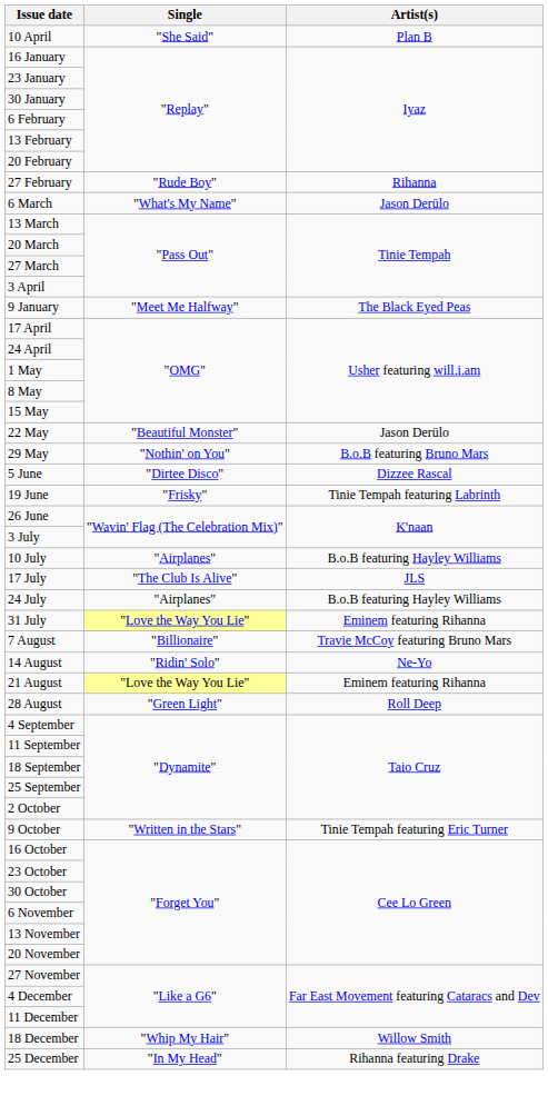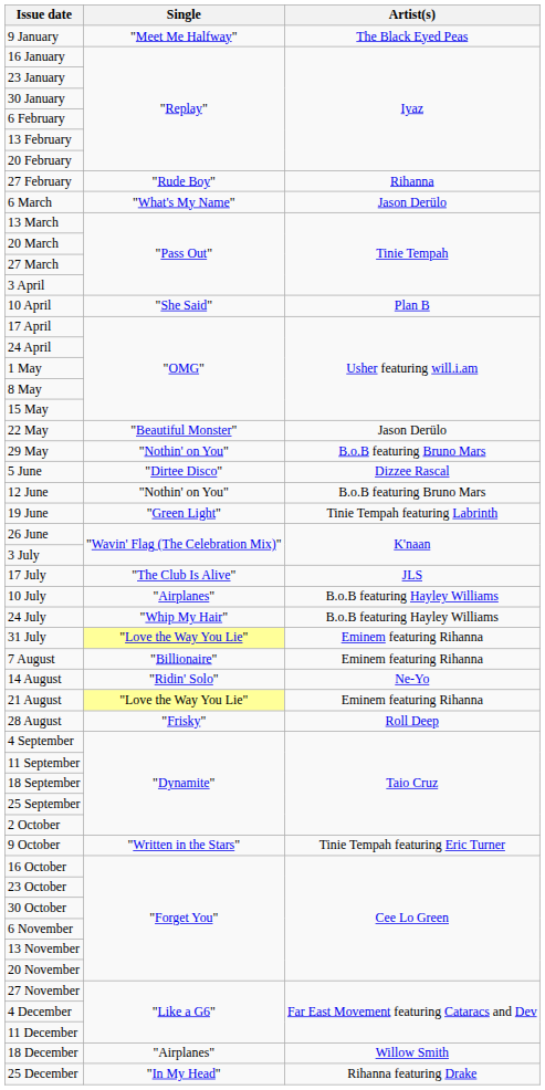rows swapped: 9 January <-> 10 April
+ row: 12 June | "Nothin' on You" | B.o.B featuring Bruno Mars
19 June | Single: "Frisky" -> "Green Light"
rows swapped: 10 July <-> 17 July
24 July | Single: "Airplanes" -> "Whip My Hair"
7 August | Artist(s): Travie McCoy featuring Bruno Mars -> Eminem featuring Rihanna
28 August | Single: "Green Light" -> "Frisky"
18 December | Single: "Whip My Hair" -> "Airplanes"
